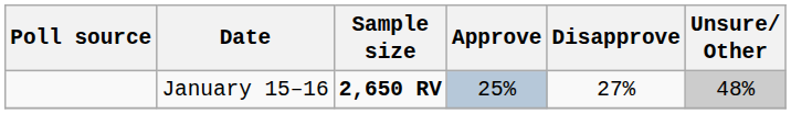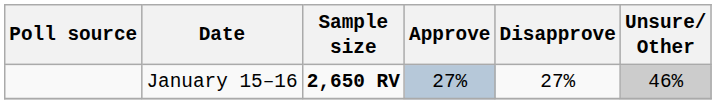January 15–16 | Approve: 25% -> 27%
January 15–16 | Unsure/ Other: 48% -> 46%
